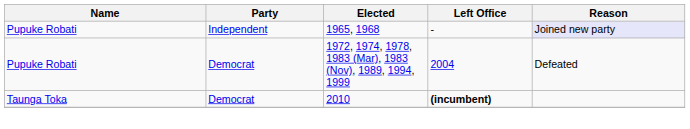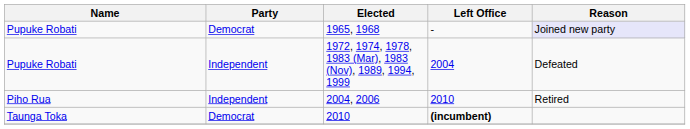1965, 1968 | Party: Independent -> Democrat
1972, 1974, 1978, 1983 (Mar), 1983 (Nov), 1989, 1994, 1999 | Party: Democrat -> Independent
+ row: Piho Rua | Independent | 2004, 2006 | 2010 | Retired
